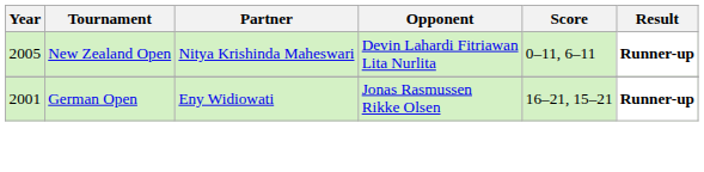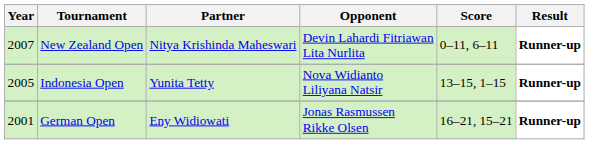New Zealand Open | Year: 2005 -> 2007
+ row: 2005 | Indonesia Open | Yunita Tetty | Nova Widianto Liliyana Natsir | 13–15, 1–15 | Runner-up
